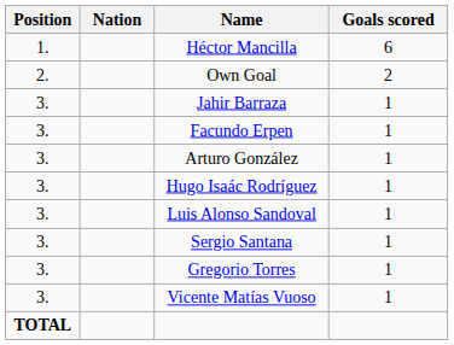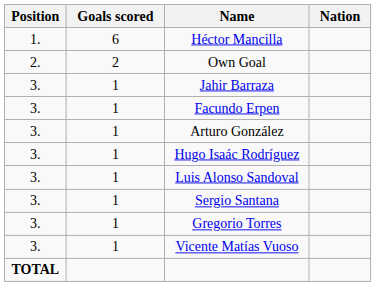columns swapped: Nation <-> Goals scored
